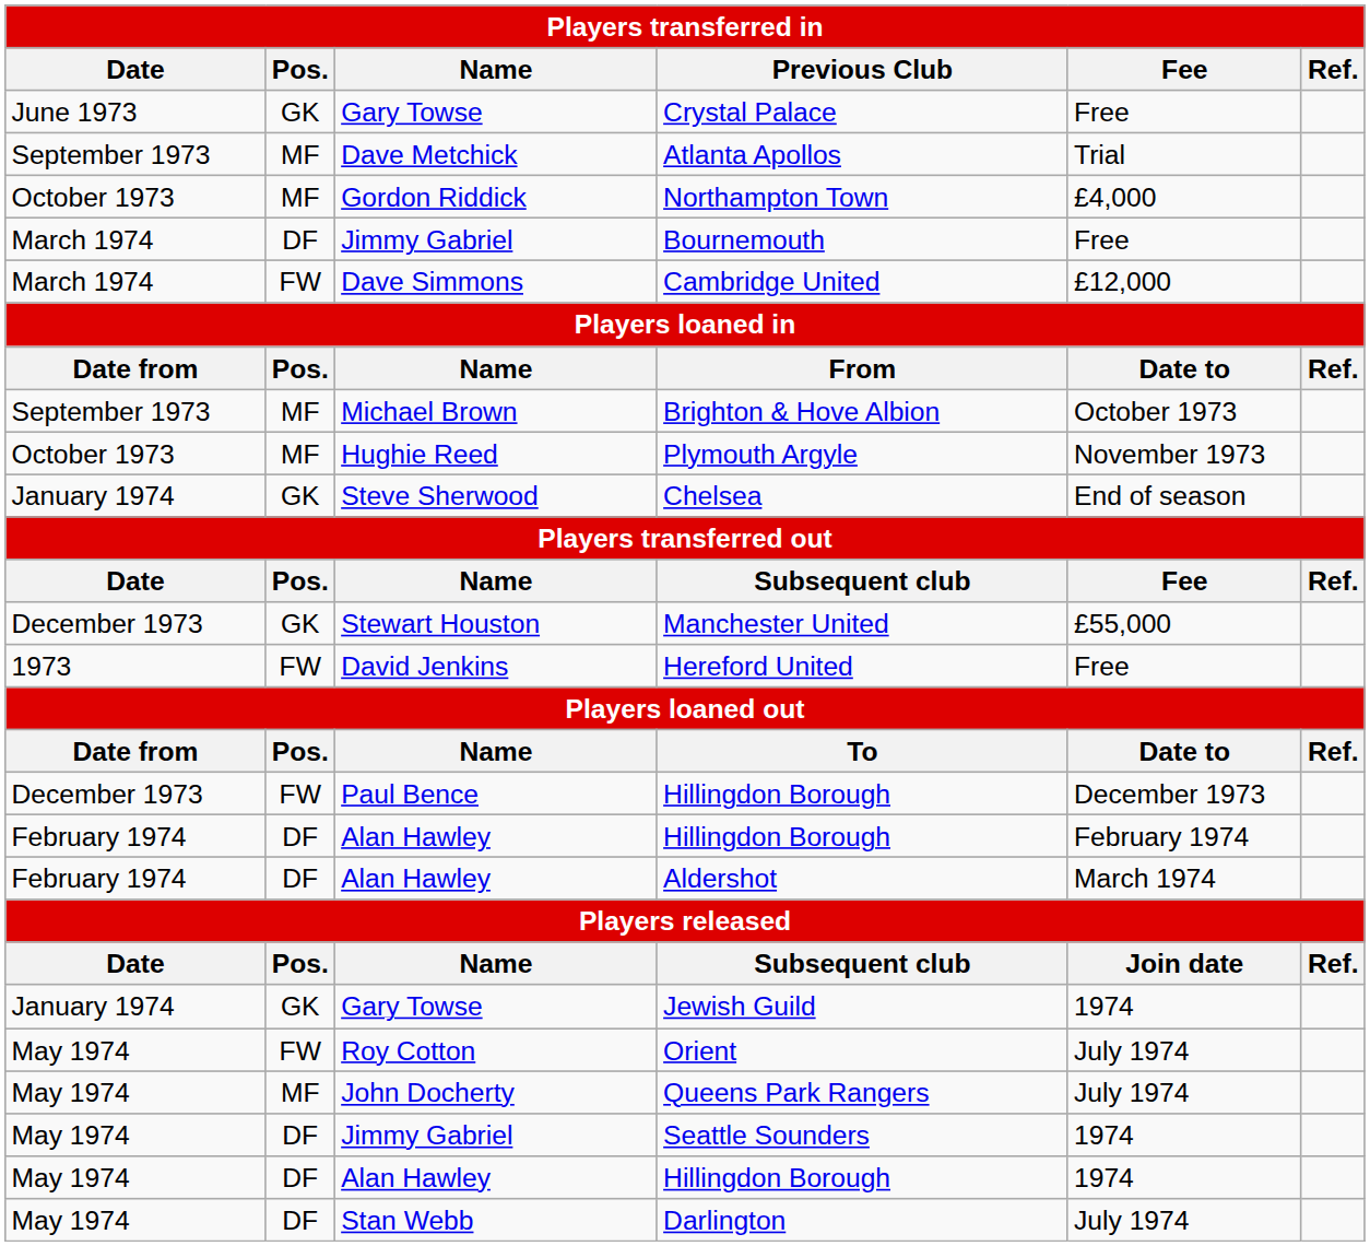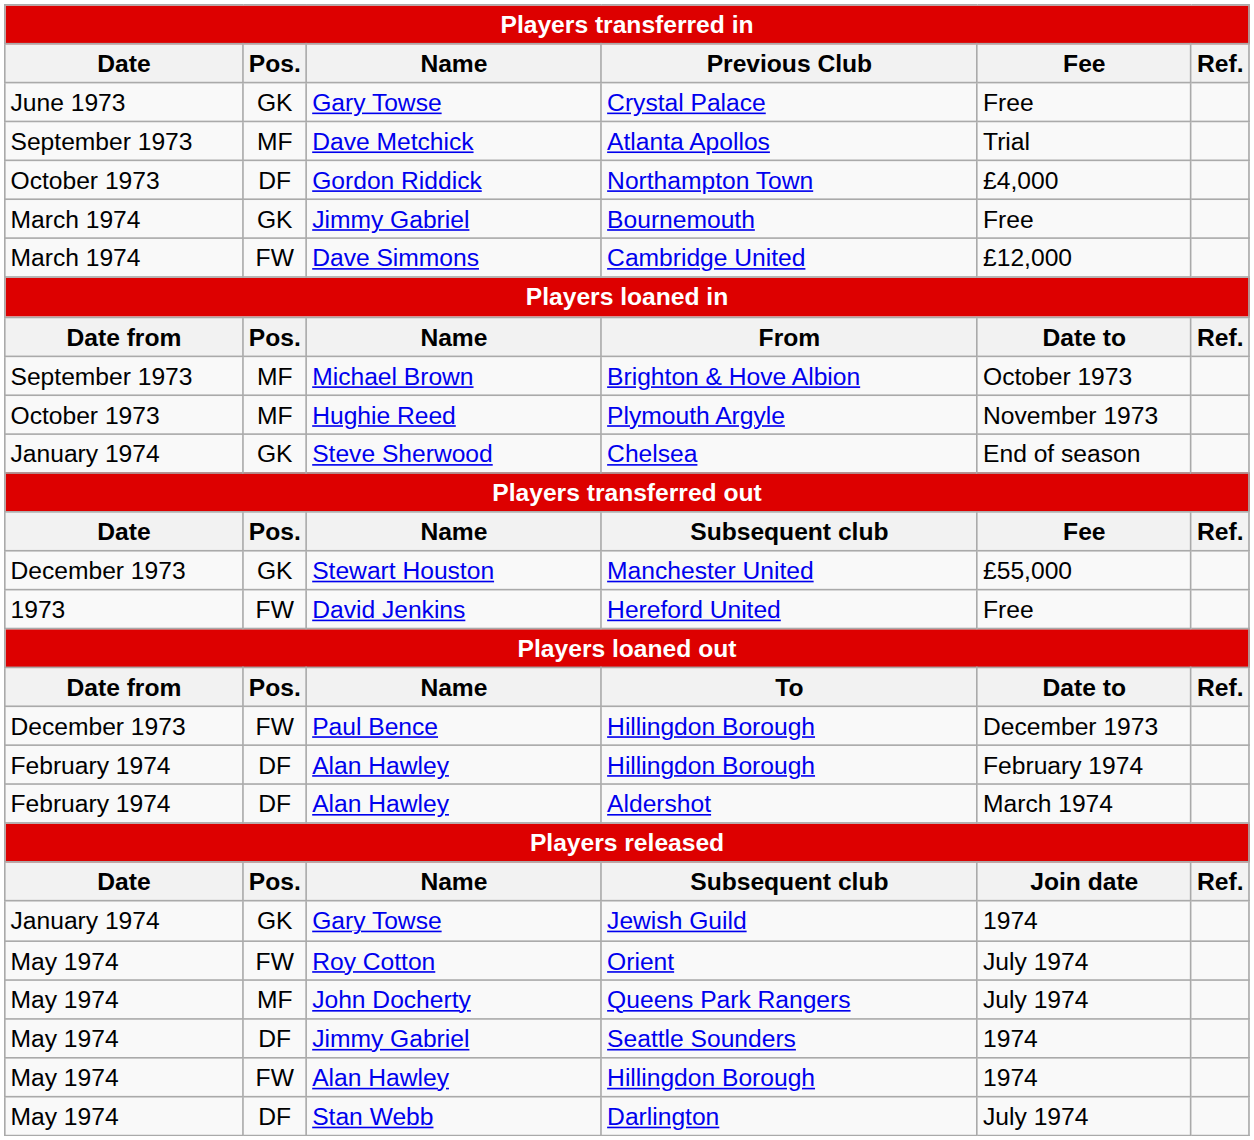Northampton Town | Pos.: MF -> DF
Bournemouth | Pos.: DF -> GK
May 1974 / Hillingdon Borough | Pos.: DF -> FW
